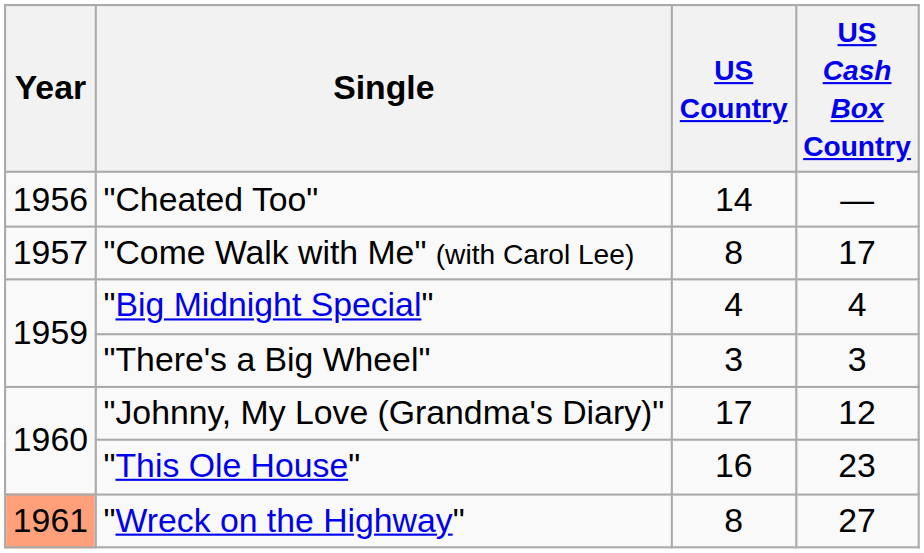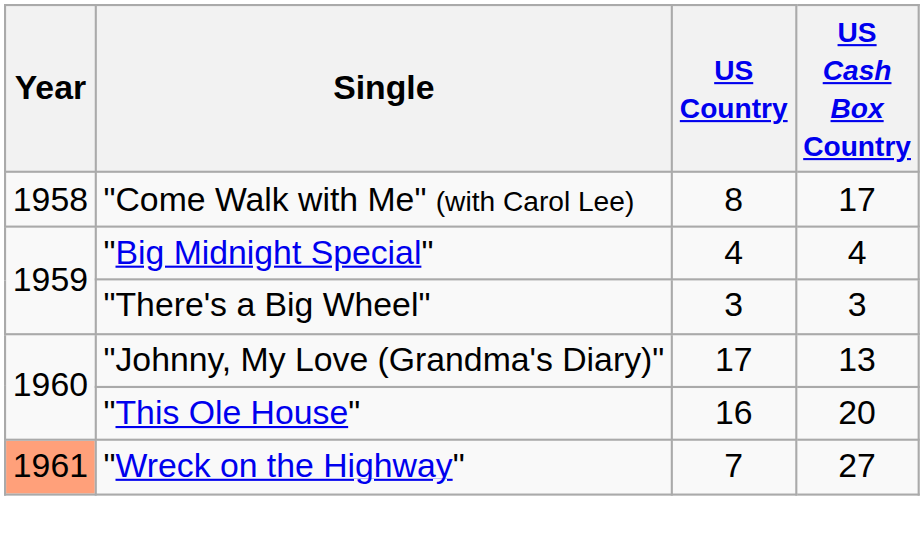- row: 1956 | "Cheated Too" | 14 | —
"Come Walk with Me" (with Carol Lee) | Year: 1957 -> 1958
"Johnny, My Love (Grandma's Diary)" | US Cash Box Country: 12 -> 13
"This Ole House" | US Cash Box Country: 23 -> 20
"Wreck on the Highway" | US Country: 8 -> 7
